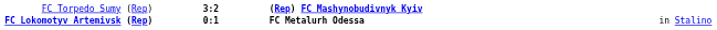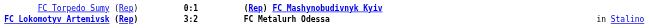FC Torpedo Sumy (Rep) | column 2: 3:2 -> 0:1
FC Lokomotyv Artemivsk (Rep) | column 2: 0:1 -> 3:2
